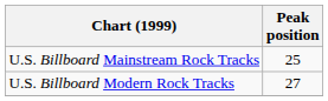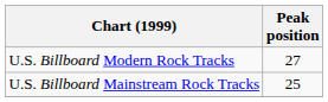rows swapped: U.S. Billboard Modern Rock Tracks <-> U.S. Billboard Mainstream Rock Tracks
